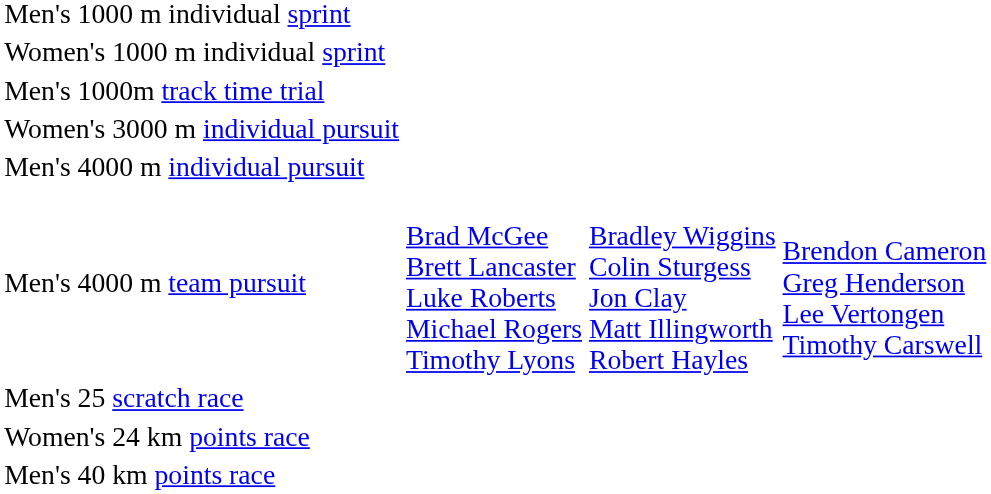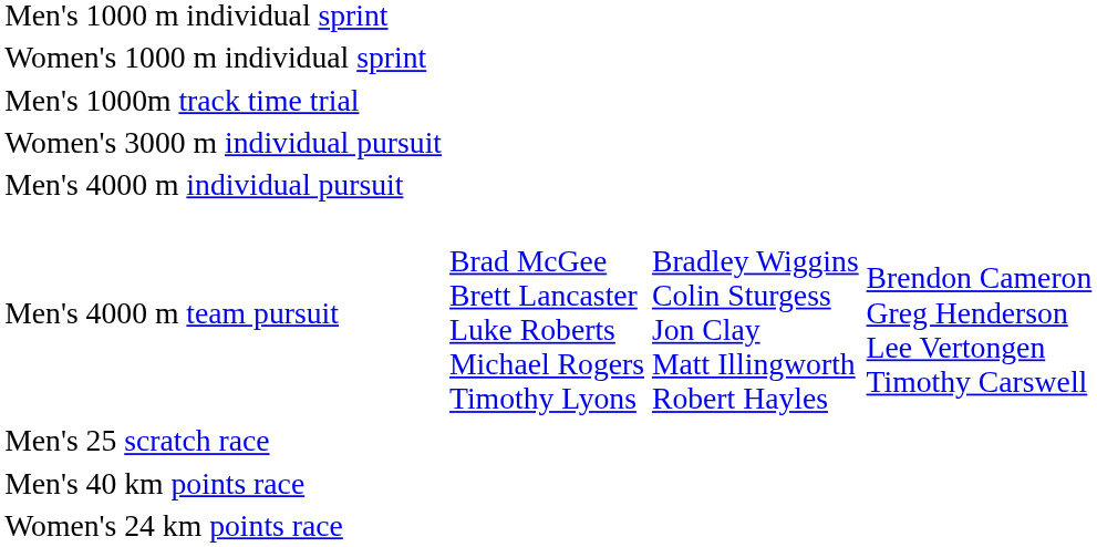rows swapped: Women's 24 km points race <-> Men's 40 km points race
